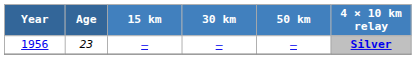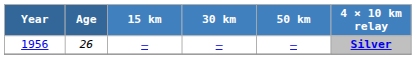1956 | Age: 23 -> 26
